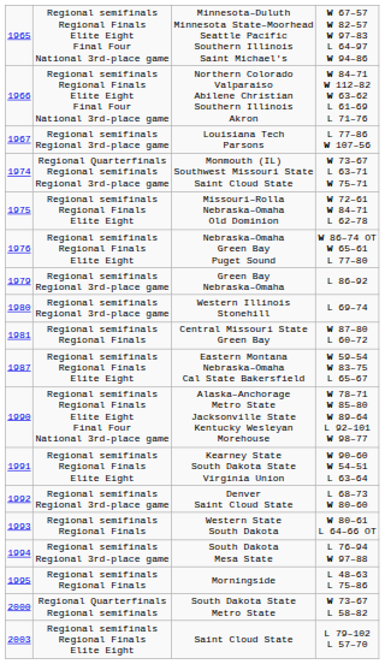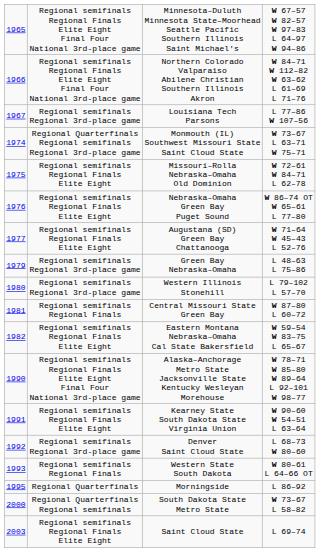+ row: 1977 | Regional semifinals Regional Finals Elite Eight | Augustana (SD) Green Bay Chattanooga | W 71–64 W 45–43 L 52–76
Green Bay Nebraska–Omaha | column 4: L 86–92 -> L 48–63 L 75–86
Western Illinois Stonehill | column 4: L 69–74 -> L 79–102 L 57–70
Eastern Montana Nebraska–Omaha Cal State Bakersfield | column 1: 1987 -> 1982
- row: 1994 | Regional semifinals Regional 3rd-place game | South Dakota Mesa State | L 76–94 W 97–88
Morningside | column 2: Regional semifinals Regional Finals -> Regional Quarterfinals
Morningside | column 4: L 48–63 L 75–86 -> L 86–92
Saint Cloud State | column 4: L 79–102 L 57–70 -> L 69–74
